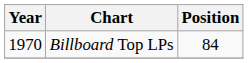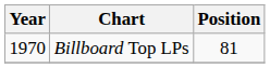Billboard Top LPs | Position: 84 -> 81
